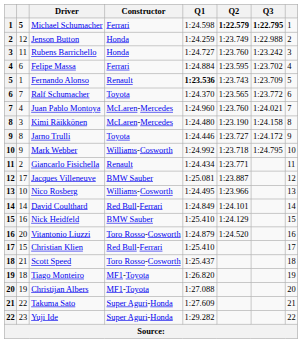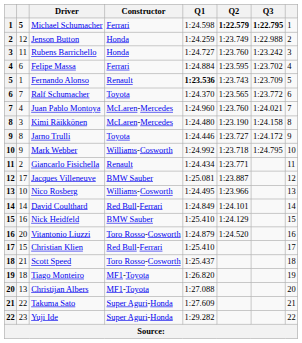Christijan Albers | column 2: 19 -> 13
